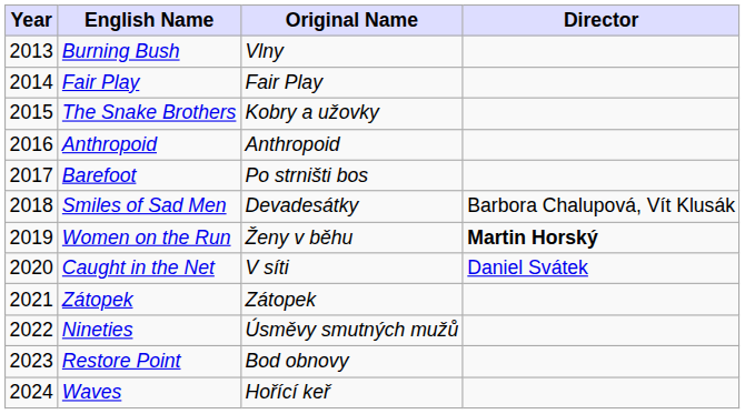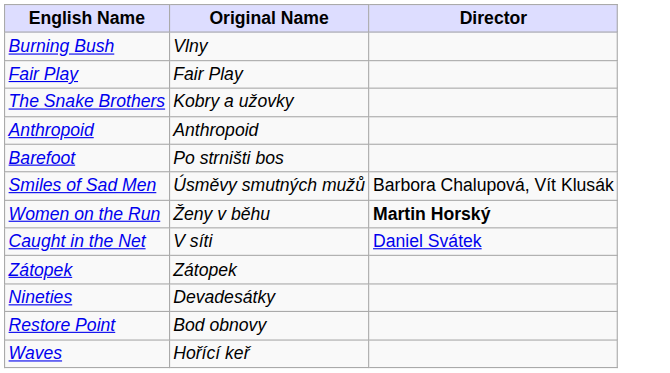- column: Year | 2013 | 2014 | 2015 | 2016 | 2017 | 2018 | 2019 | 2020 | 2021 | 2022 | 2023 | 2024
Smiles of Sad Men | Original Name: Devadesátky -> Úsměvy smutných mužů
Nineties | Original Name: Úsměvy smutných mužů -> Devadesátky
